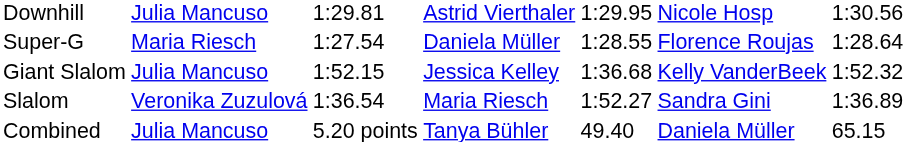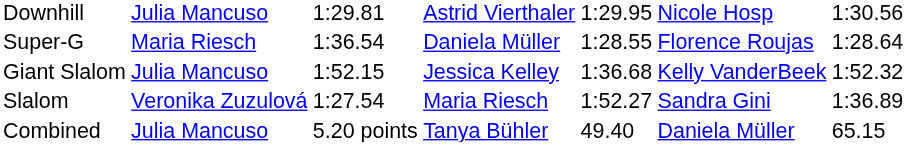Super-G | column 3: 1:27.54 -> 1:36.54
Slalom | column 3: 1:36.54 -> 1:27.54
